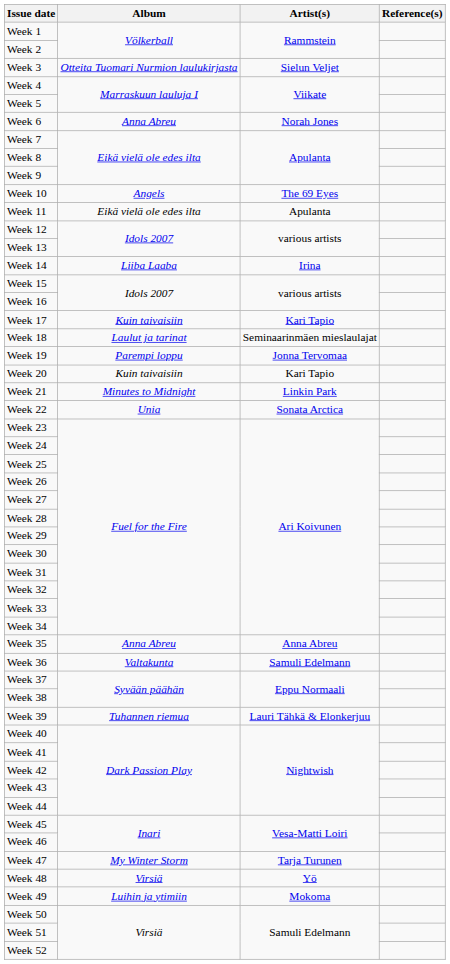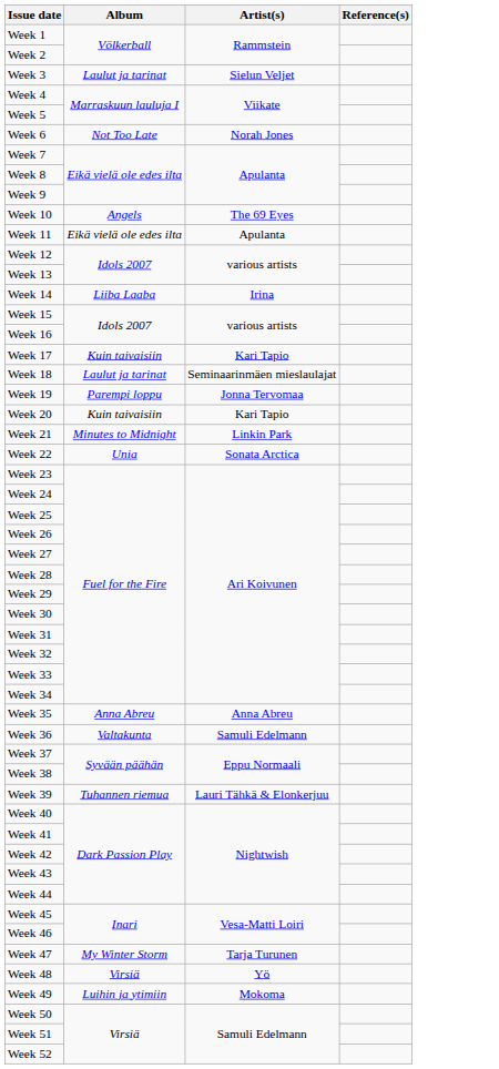Week 3 | Album: Otteita Tuomari Nurmion laulukirjasta -> Laulut ja tarinat
Week 6 | Album: Anna Abreu -> Not Too Late
